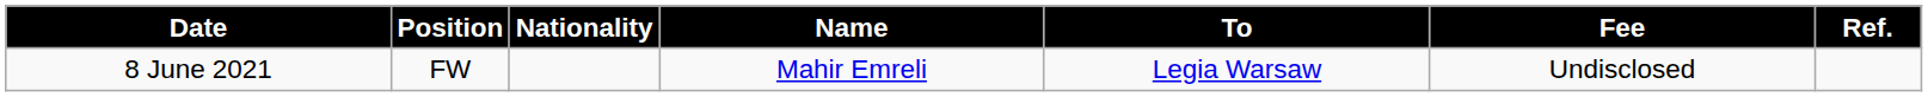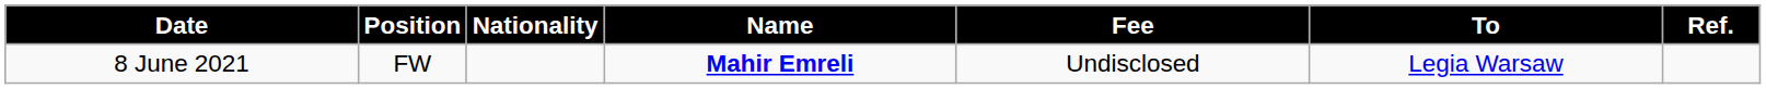columns swapped: To <-> Fee
8 June 2021 | Name: normal -> bold
